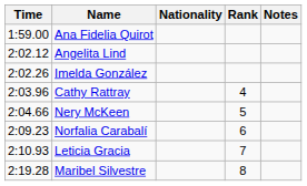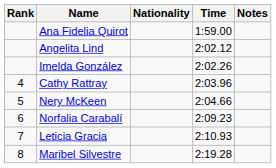columns swapped: Rank <-> Time
